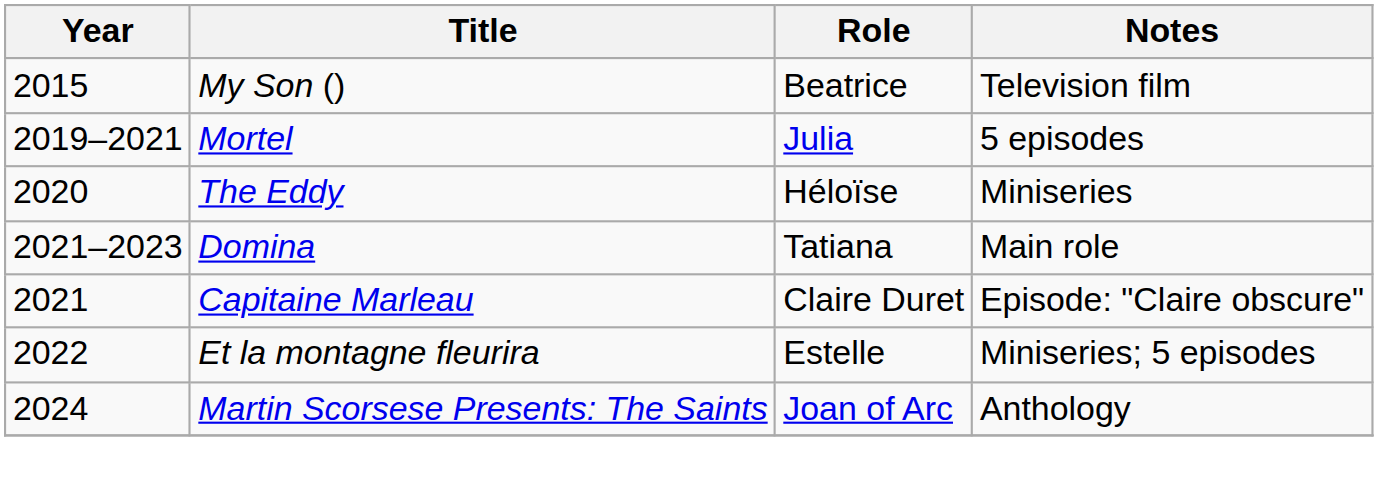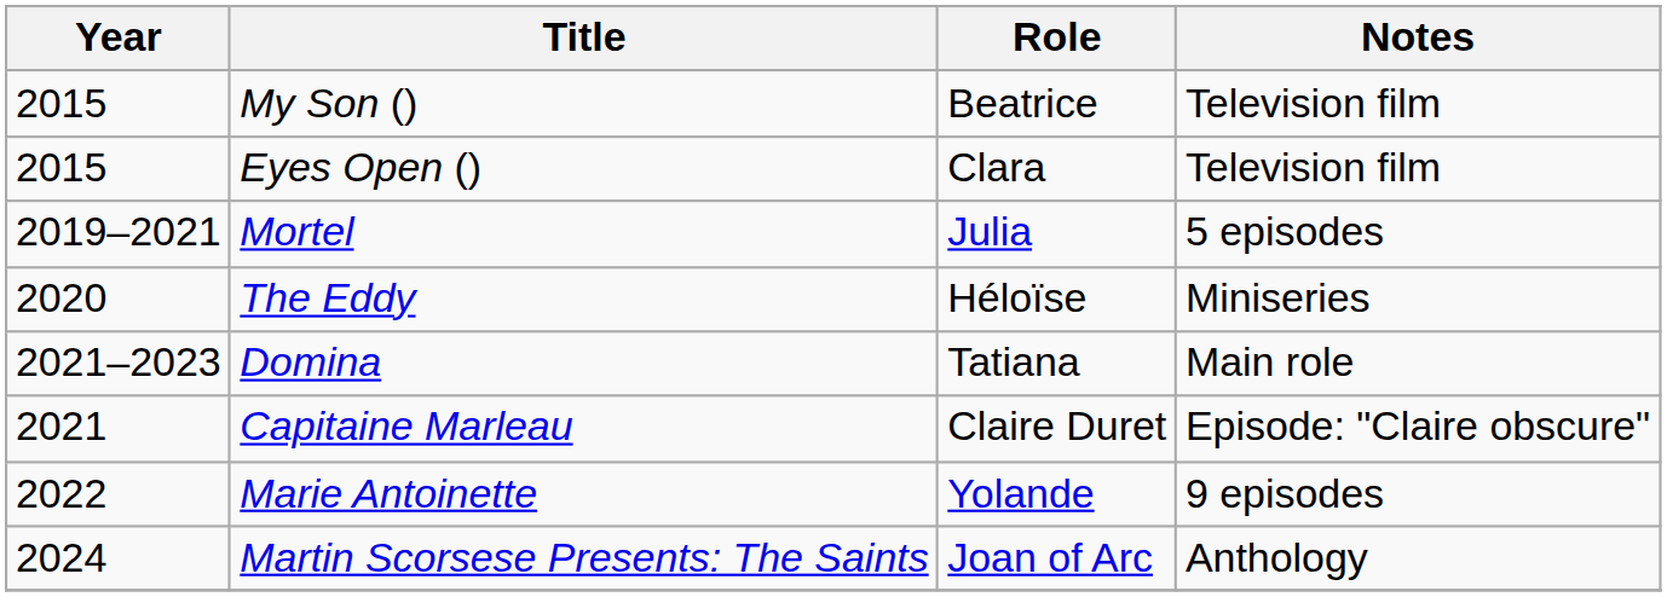+ row: 2015 | Eyes Open () | Clara | Television film
- row: 2022 | Et la montagne fleurira | Estelle | Miniseries; 5 episodes
+ row: 2022 | Marie Antoinette | Yolande | 9 episodes
